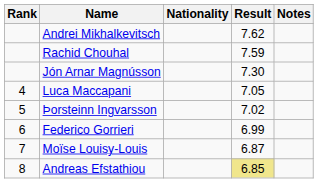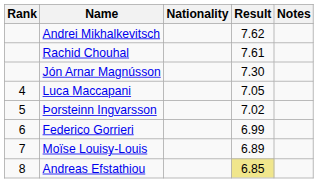Rachid Chouhal | Result: 7.59 -> 7.61
Moïse Louisy-Louis | Result: 6.87 -> 6.89
